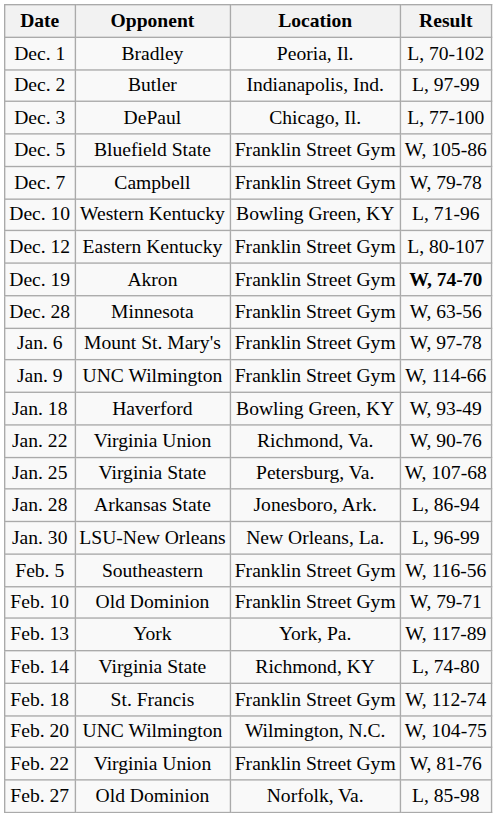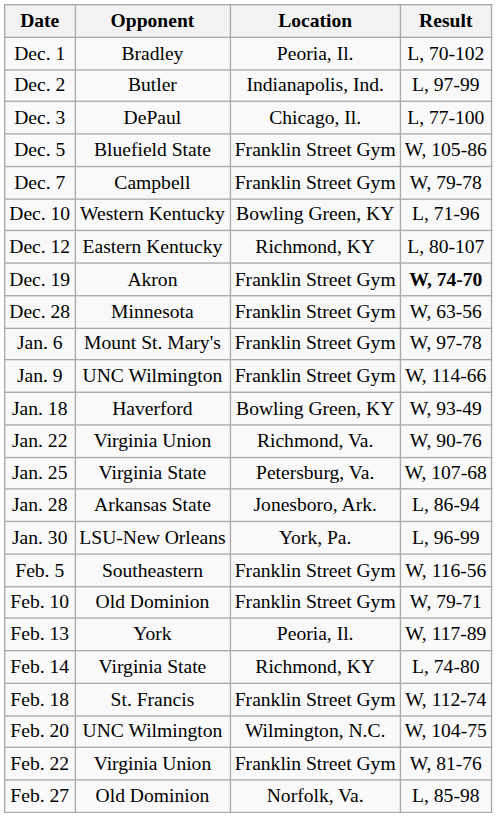Dec. 12 | Location: Franklin Street Gym -> Richmond, KY
Jan. 30 | Location: New Orleans, La. -> York, Pa.
Feb. 13 | Location: York, Pa. -> Peoria, Il.
